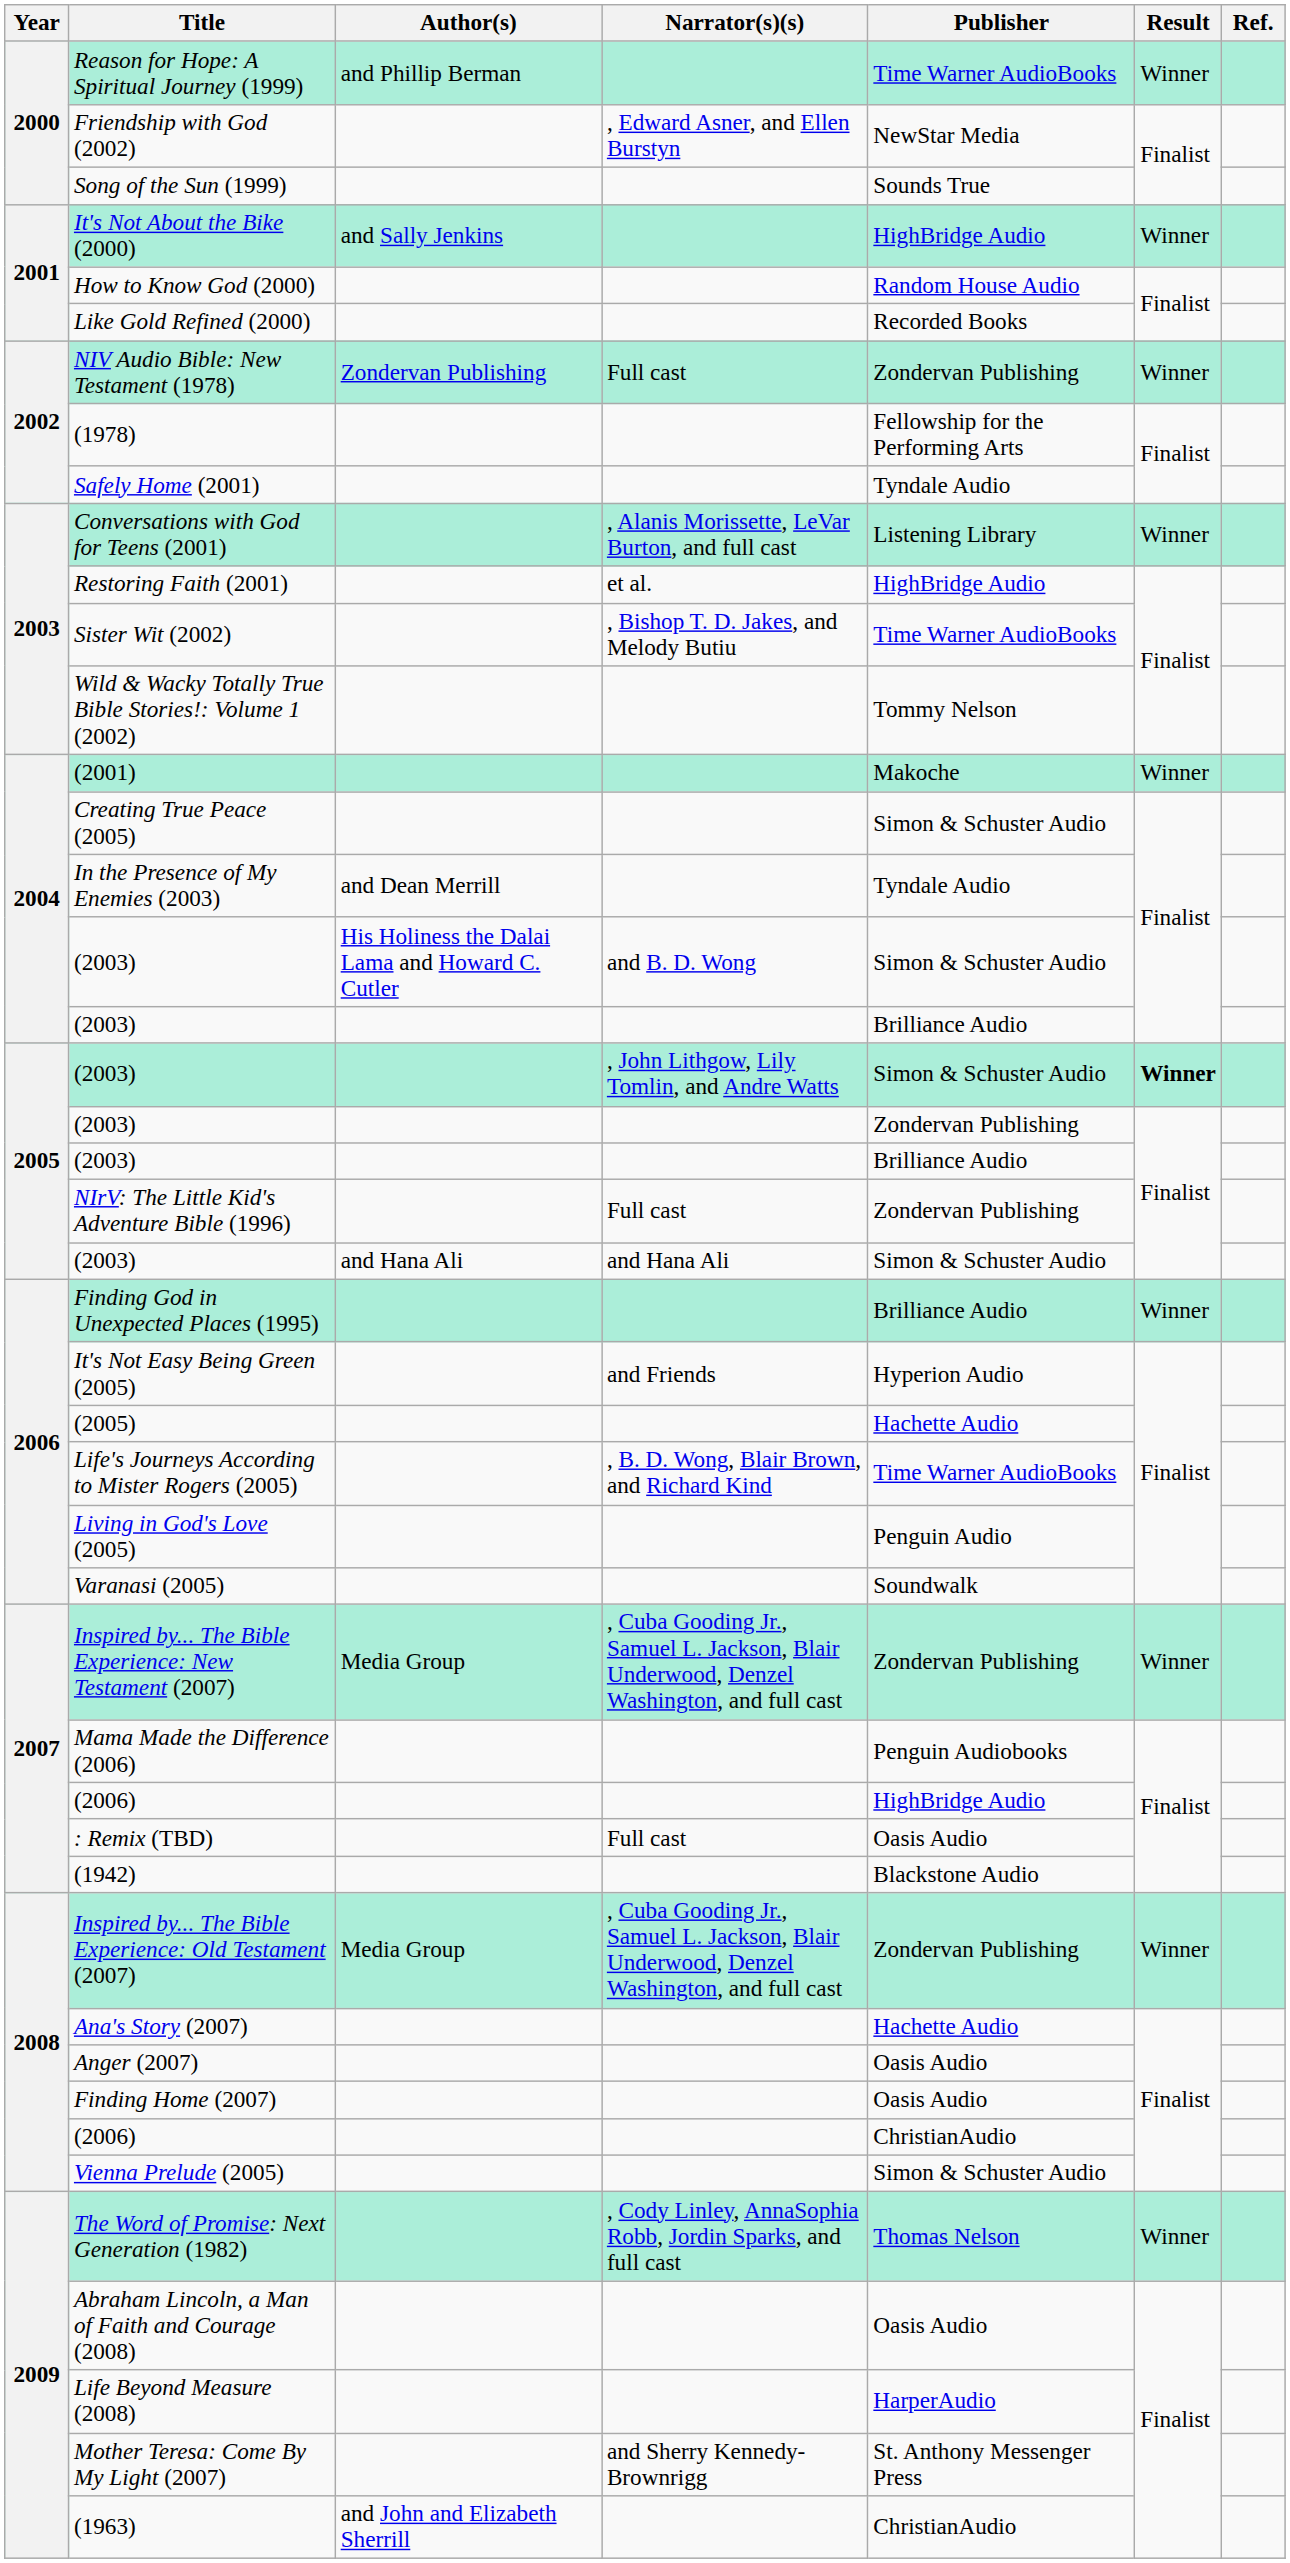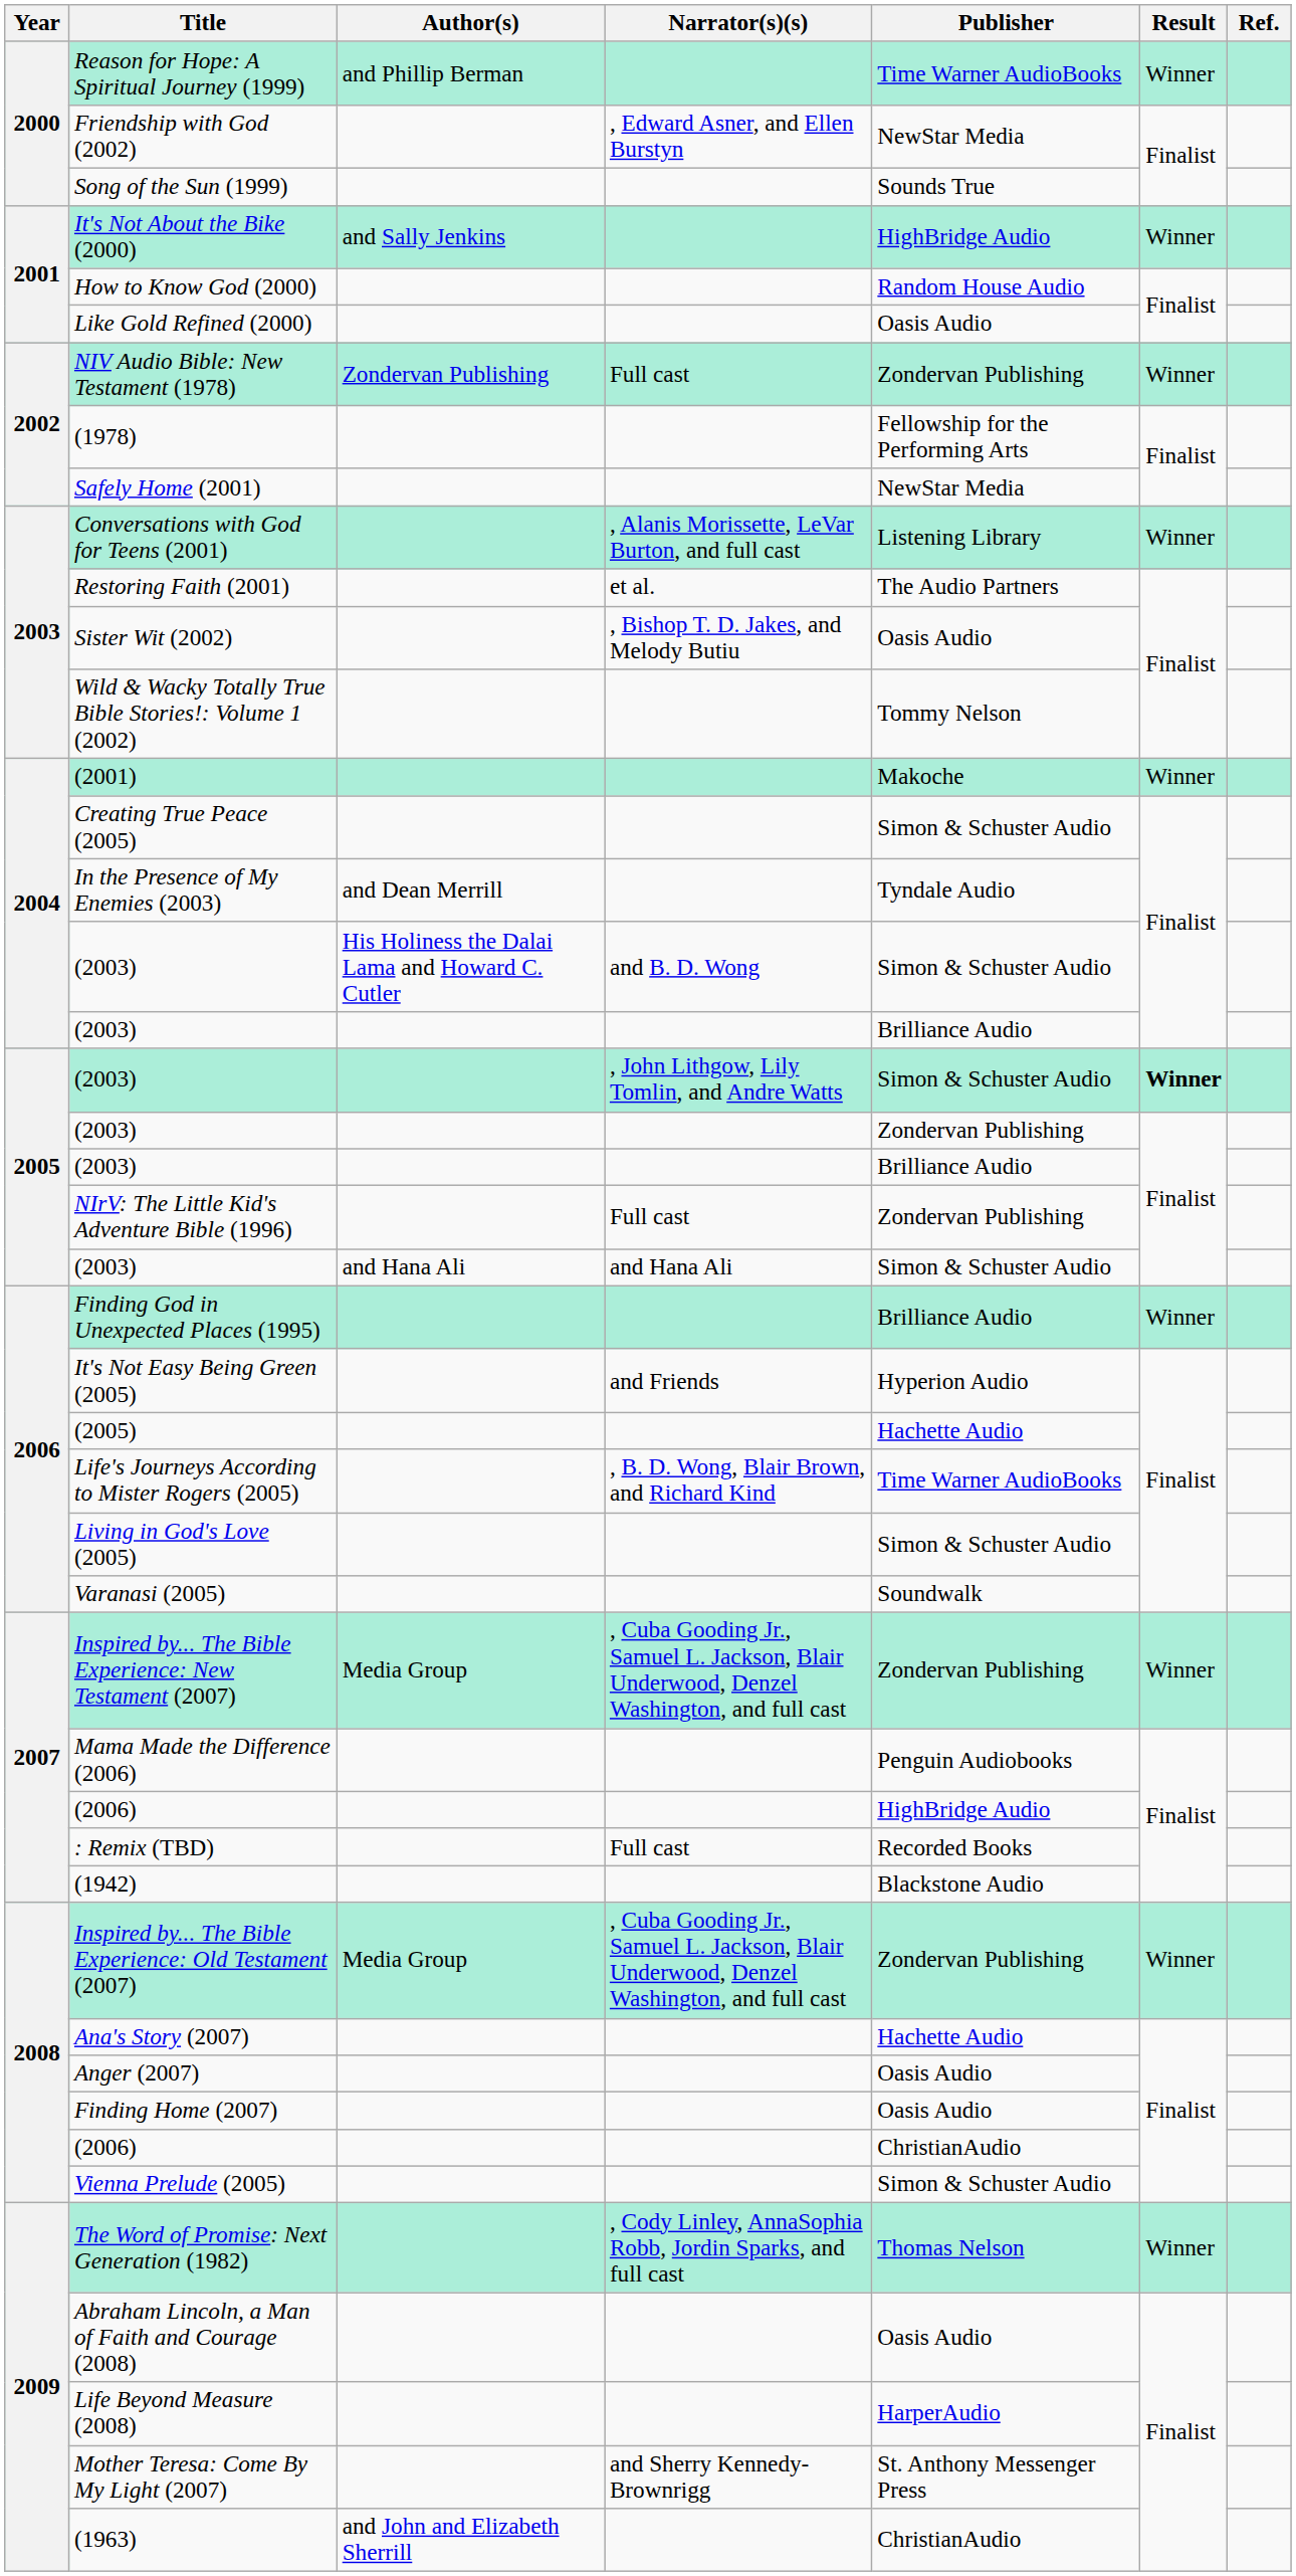Like Gold Refined (2000) | Publisher: Recorded Books -> Oasis Audio
Safely Home (2001) | Publisher: Tyndale Audio -> NewStar Media
Restoring Faith (2001) | Publisher: HighBridge Audio -> The Audio Partners
Sister Wit (2002) | Publisher: Time Warner AudioBooks -> Oasis Audio
Living in God's Love (2005) | Publisher: Penguin Audio -> Simon & Schuster Audio
: Remix (TBD) | Publisher: Oasis Audio -> Recorded Books
